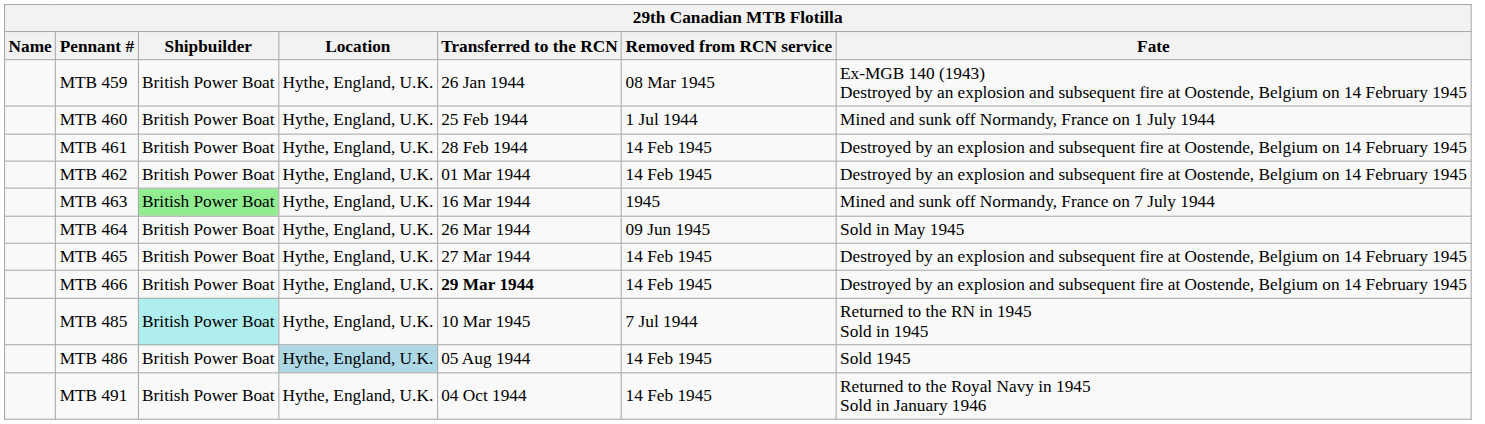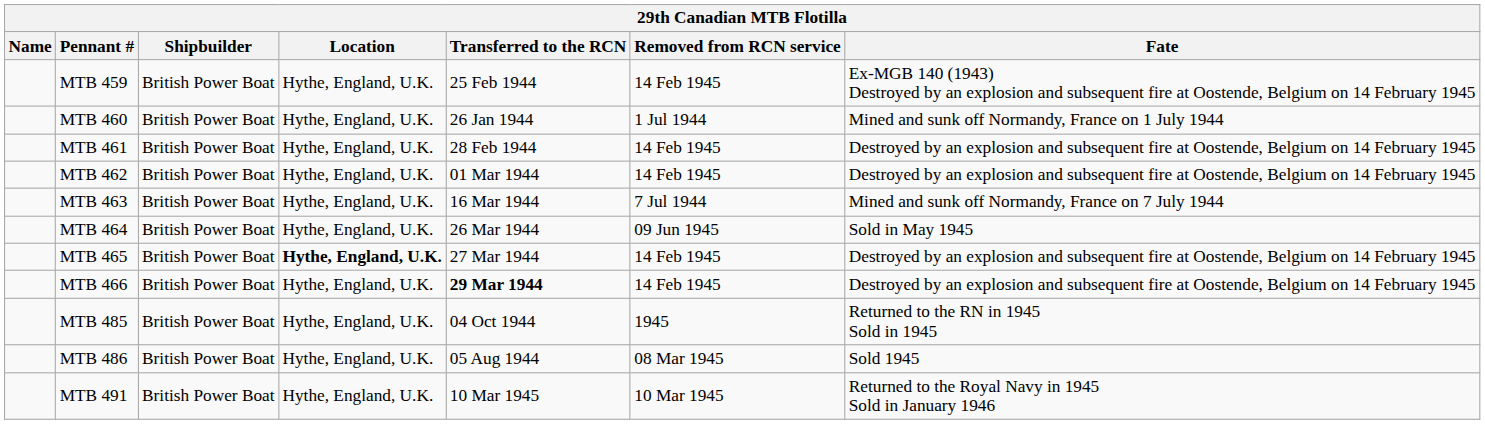MTB 459 | Transferred to the RCN: 26 Jan 1944 -> 25 Feb 1944
MTB 459 | Removed from RCN service: 08 Mar 1945 -> 14 Feb 1945
MTB 460 | Transferred to the RCN: 25 Feb 1944 -> 26 Jan 1944
MTB 463 | Shipbuilder: lightgreen background -> no background
MTB 463 | Removed from RCN service: 1945 -> 7 Jul 1944
MTB 465 | Location: normal -> bold
MTB 485 | Shipbuilder: paleturquoise background -> no background
MTB 485 | Transferred to the RCN: 10 Mar 1945 -> 04 Oct 1944
MTB 485 | Removed from RCN service: 7 Jul 1944 -> 1945
MTB 486 | Location: lightblue background -> no background
MTB 486 | Removed from RCN service: 14 Feb 1945 -> 08 Mar 1945
MTB 491 | Transferred to the RCN: 04 Oct 1944 -> 10 Mar 1945
MTB 491 | Removed from RCN service: 14 Feb 1945 -> 10 Mar 1945
